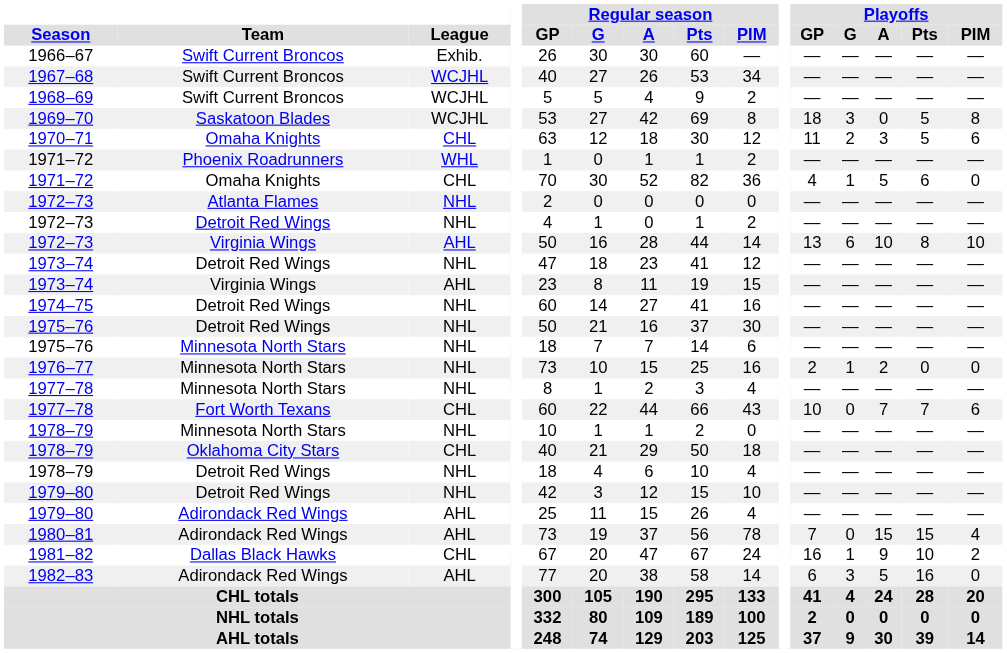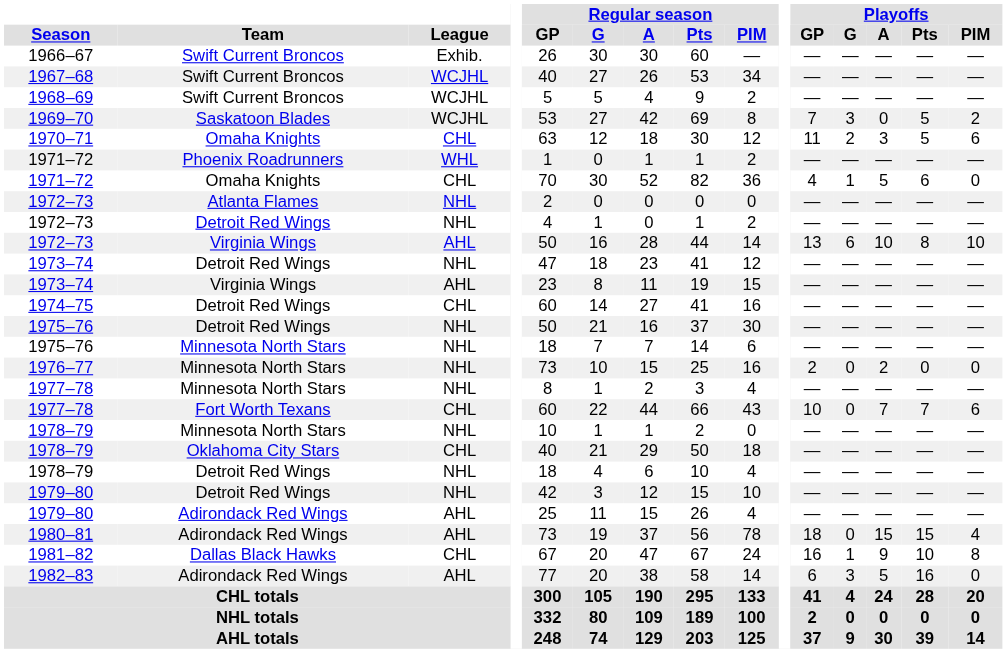1969–70 | Playoffs / GP: 18 -> 7
1969–70 | Playoffs / PIM: 8 -> 2
1974–75 | League: NHL -> CHL
1976–77 | Playoffs / G: 1 -> 0
1980–81 | Playoffs / GP: 7 -> 18
1981–82 | Playoffs / PIM: 2 -> 8
